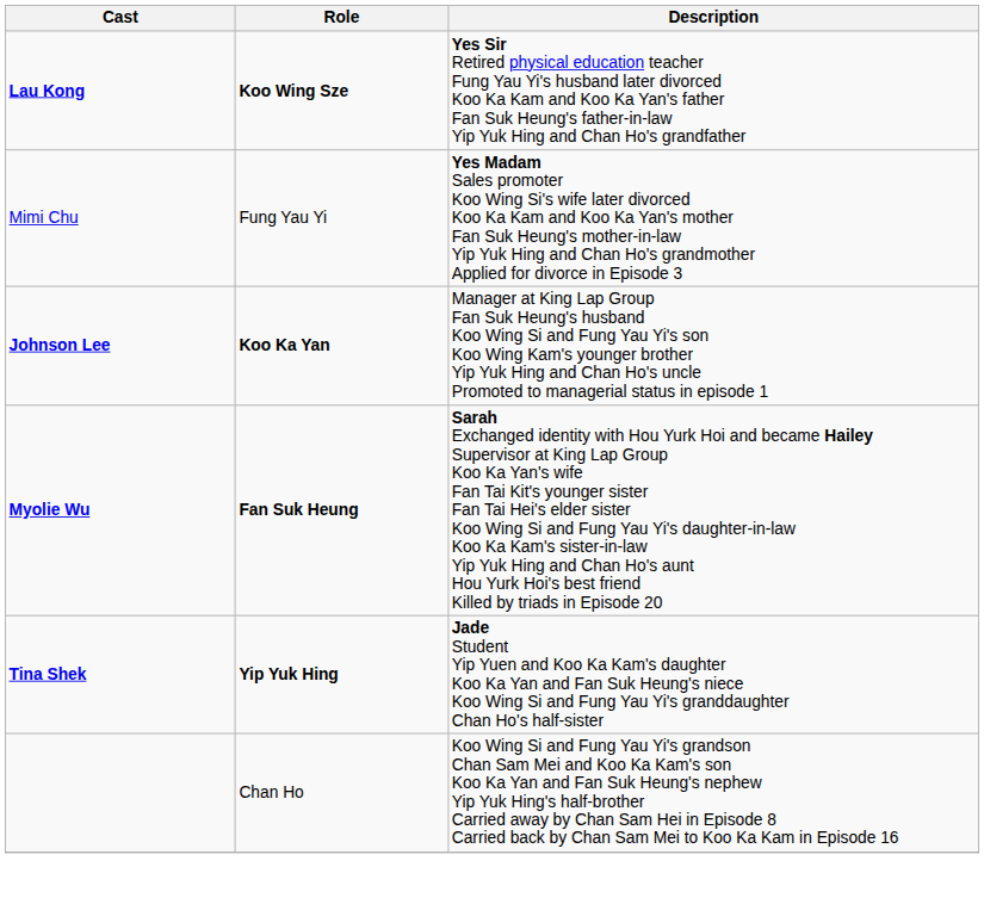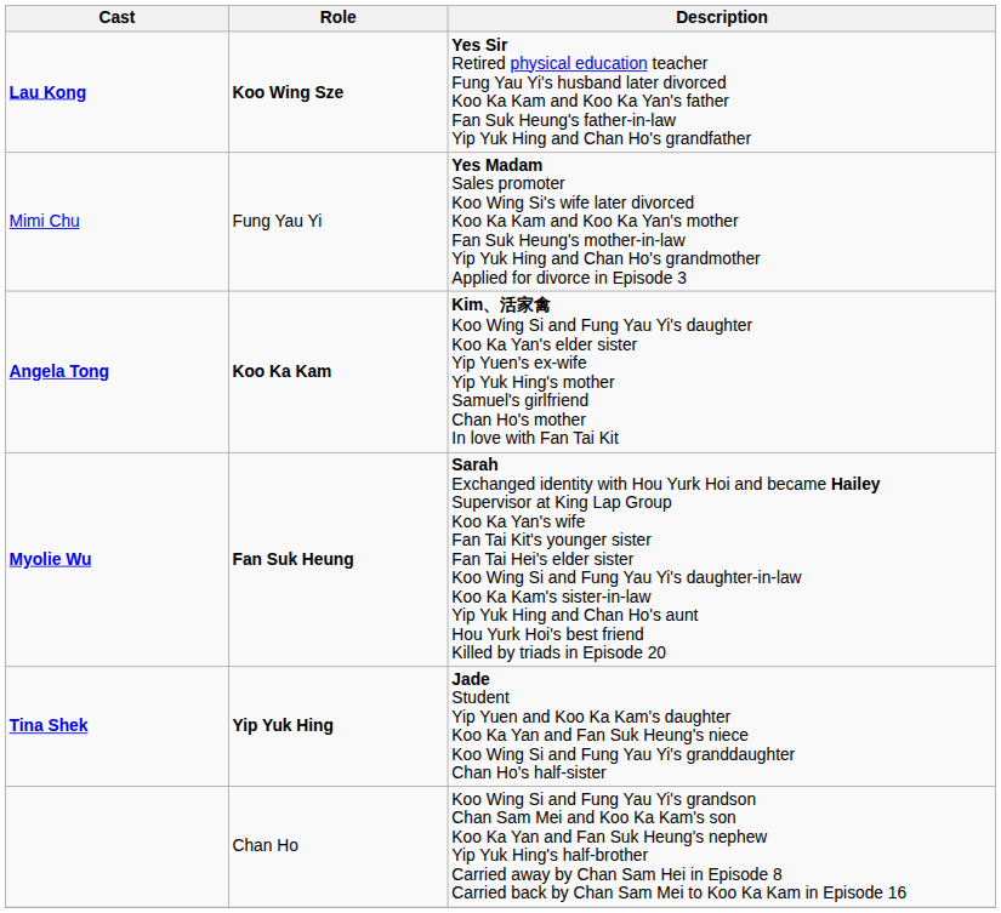+ row: Angela Tong | Koo Ka Kam | Kim、活家禽 Koo Wing Si and Fung Yau Yi's daughter Koo Ka Yan's elder sister Yip Yuen's ex-wife Yip Yuk Hing's mother Samuel's girlfriend Chan Ho's mother In love with Fan Tai Kit
- row: Johnson Lee | Koo Ka Yan | Manager at King Lap Group Fan Suk Heung's husband Koo Wing Si and Fung Yau Yi's son Koo Wing Kam's younger brother Yip Yuk Hing and Chan Ho's uncle Promoted to managerial status in episode 1
